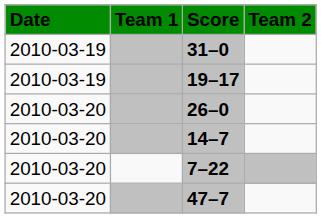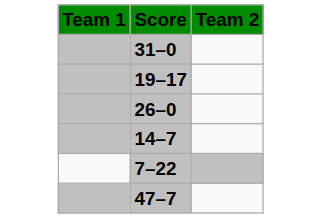- column: Date | 2010-03-19 | 2010-03-19 | 2010-03-20 | 2010-03-20 | 2010-03-20 | 2010-03-20
